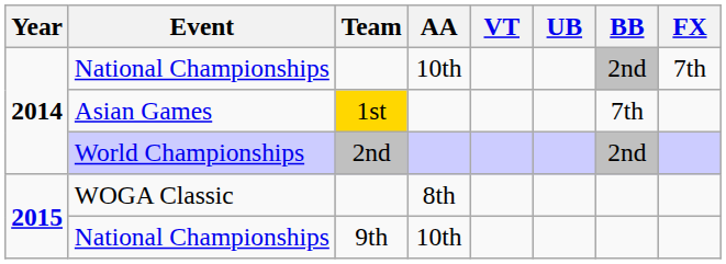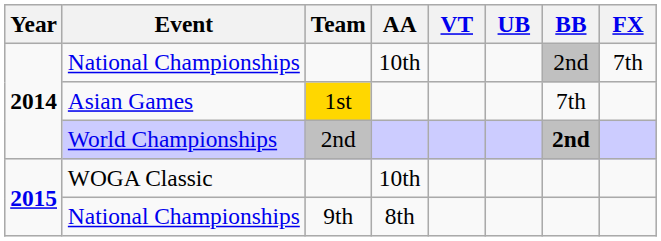World Championships | BB: normal -> bold
WOGA Classic | AA: 8th -> 10th
National Championships / 9th | AA: 10th -> 8th
